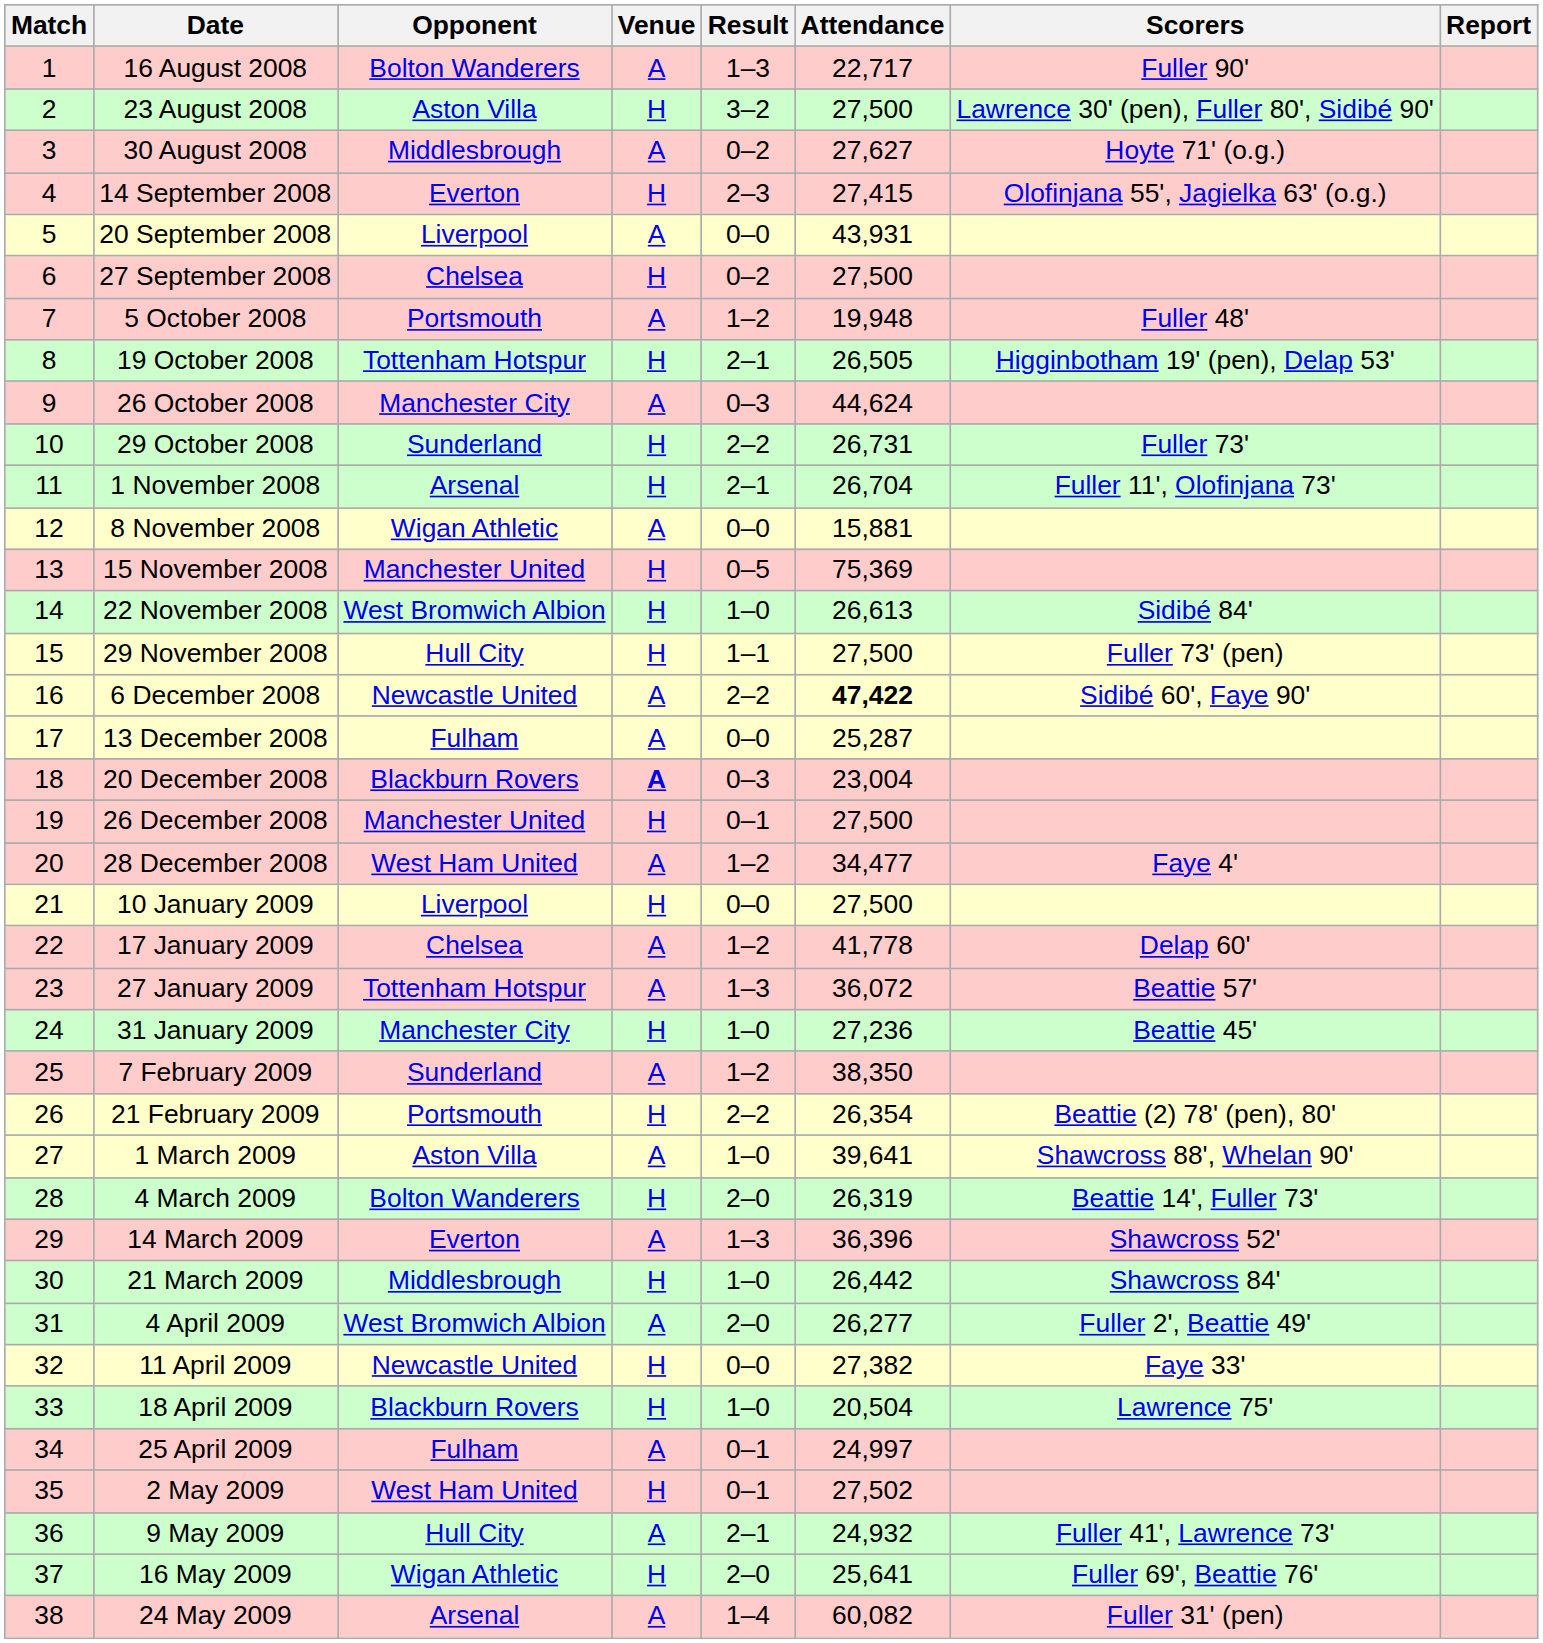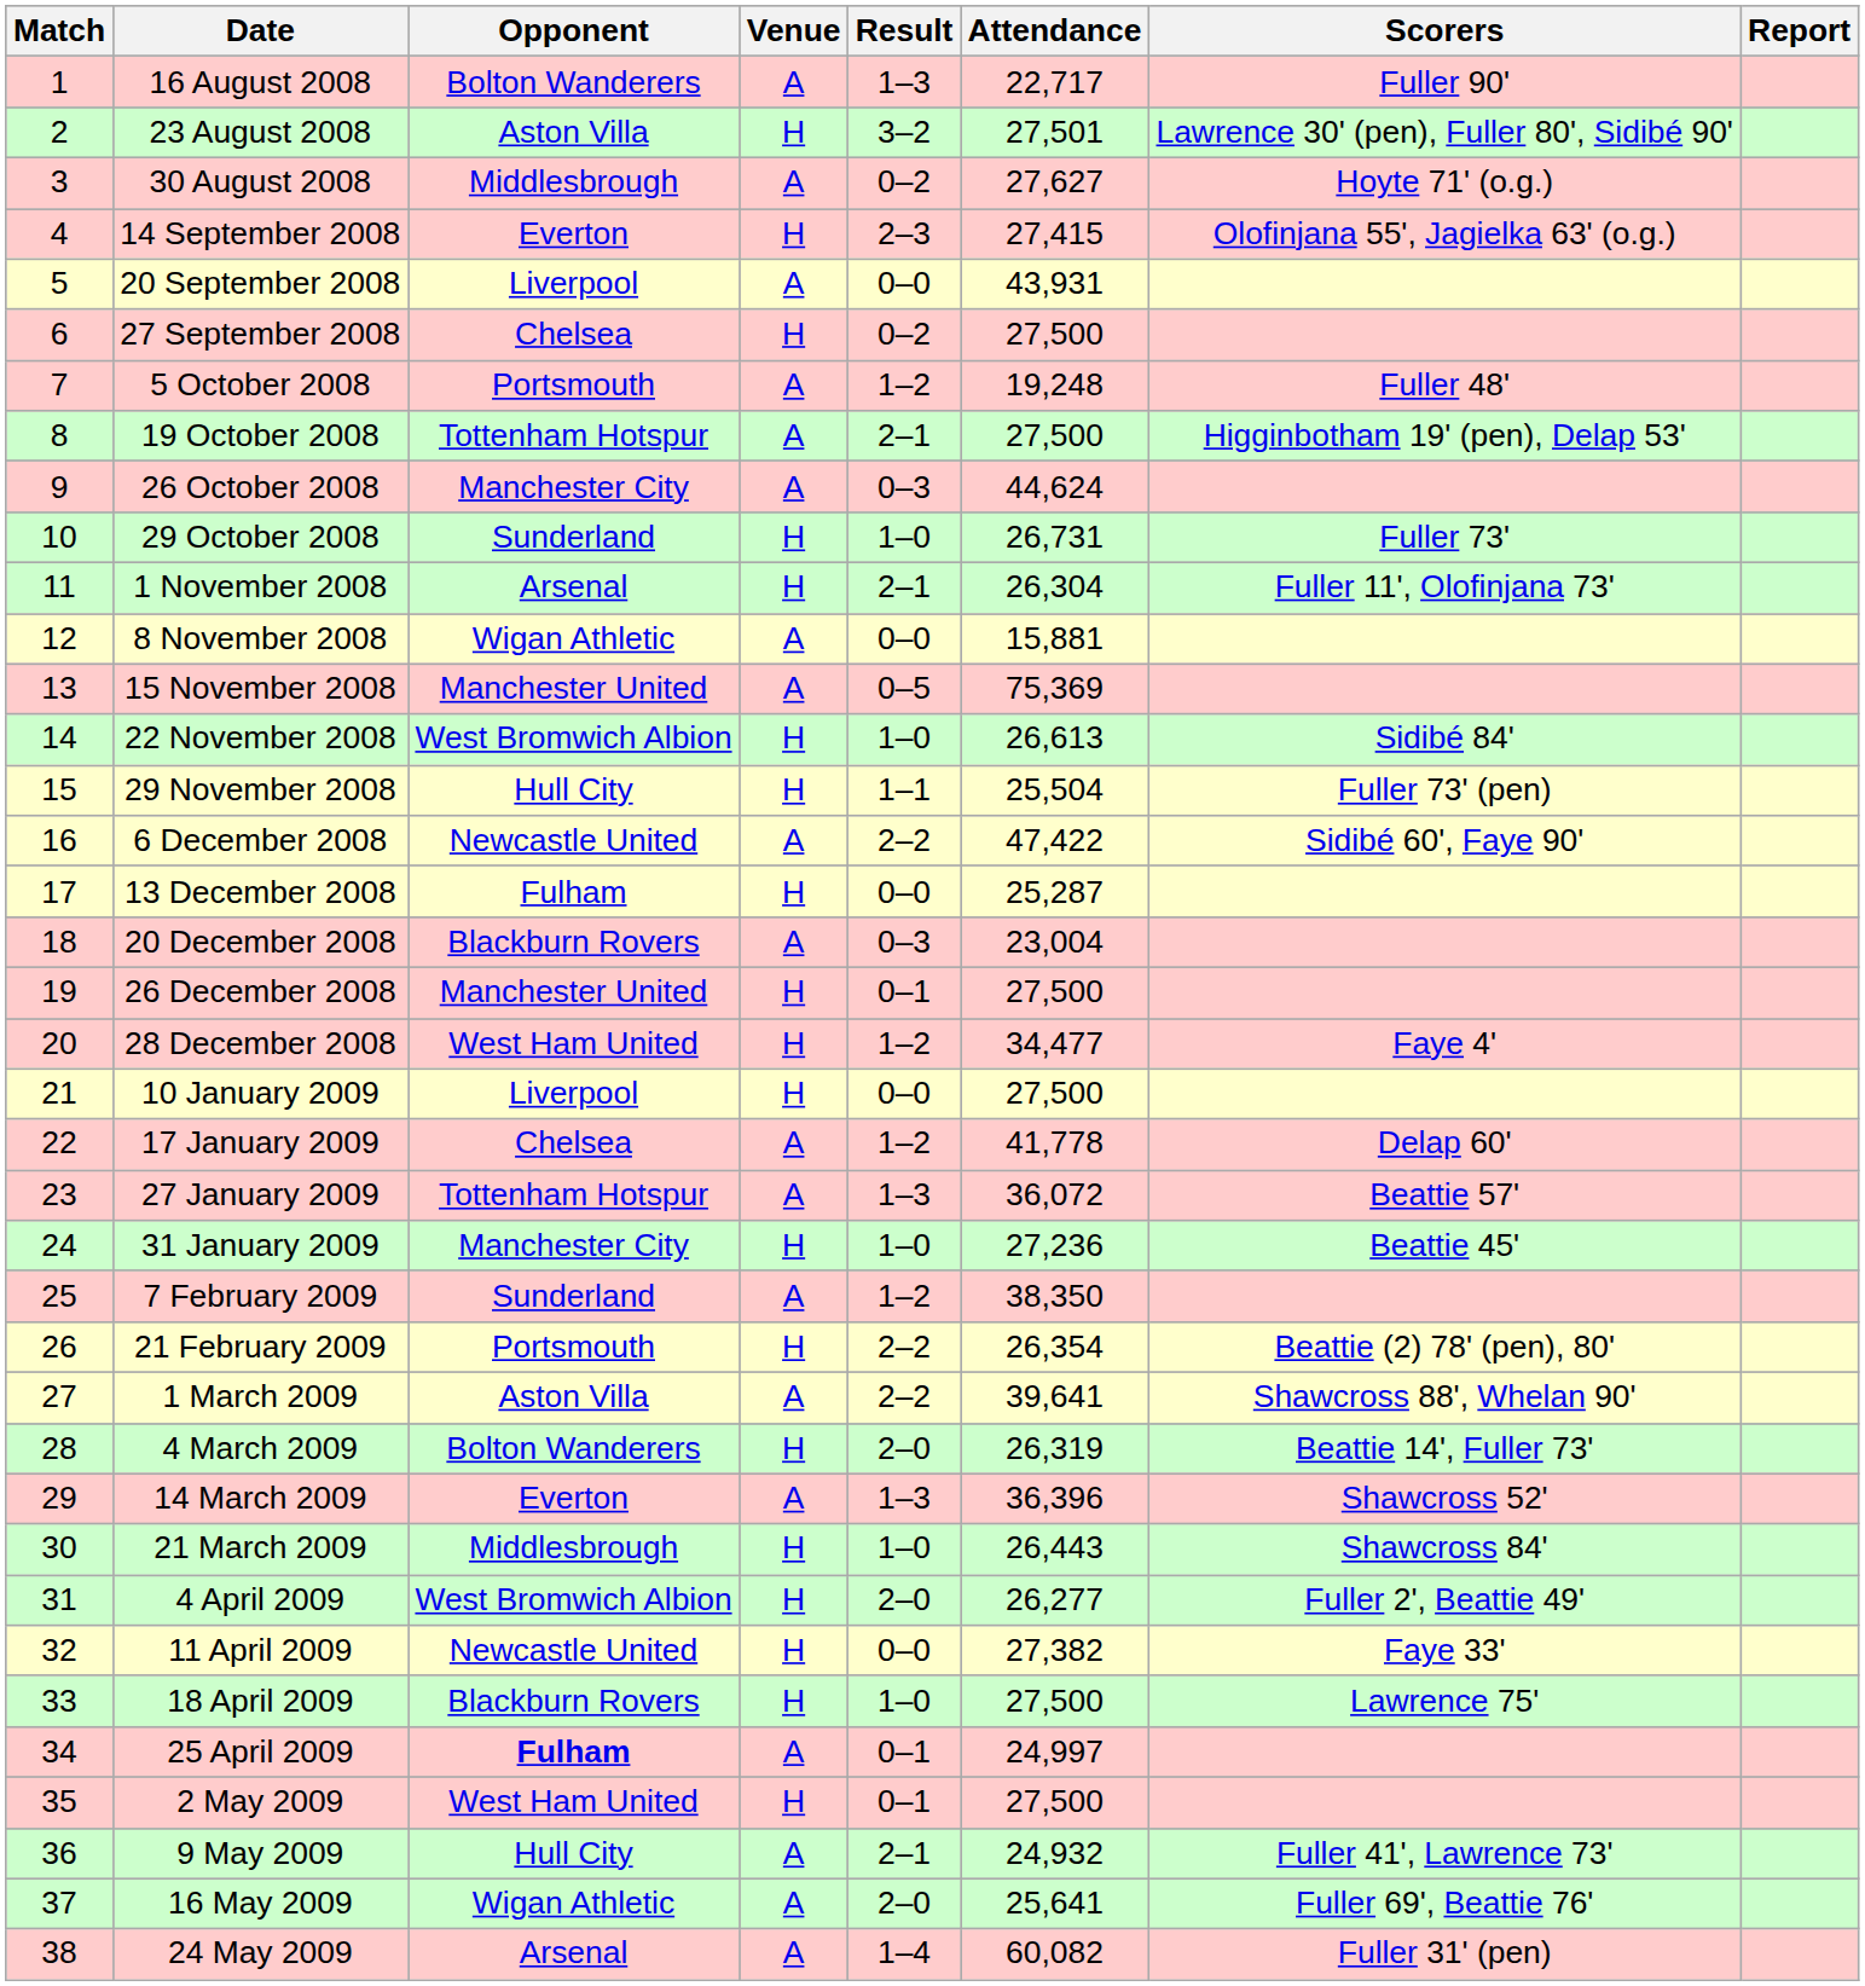23 August 2008 | Attendance: 27,500 -> 27,501
5 October 2008 | Attendance: 19,948 -> 19,248
19 October 2008 | Venue: H -> A
19 October 2008 | Attendance: 26,505 -> 27,500
29 October 2008 | Result: 2–2 -> 1–0
1 November 2008 | Attendance: 26,704 -> 26,304
15 November 2008 | Venue: H -> A
29 November 2008 | Attendance: 27,500 -> 25,504
6 December 2008 | Attendance: bold -> normal
13 December 2008 | Venue: A -> H
20 December 2008 | Venue: bold -> normal
28 December 2008 | Venue: A -> H
1 March 2009 | Result: 1–0 -> 2–2
21 March 2009 | Attendance: 26,442 -> 26,443
4 April 2009 | Venue: A -> H
18 April 2009 | Attendance: 20,504 -> 27,500
25 April 2009 | Opponent: normal -> bold
2 May 2009 | Attendance: 27,502 -> 27,500
16 May 2009 | Venue: H -> A
